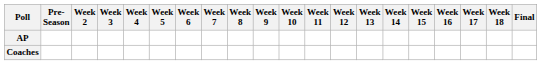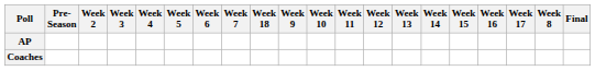columns swapped: Week 8 <-> Week 18
